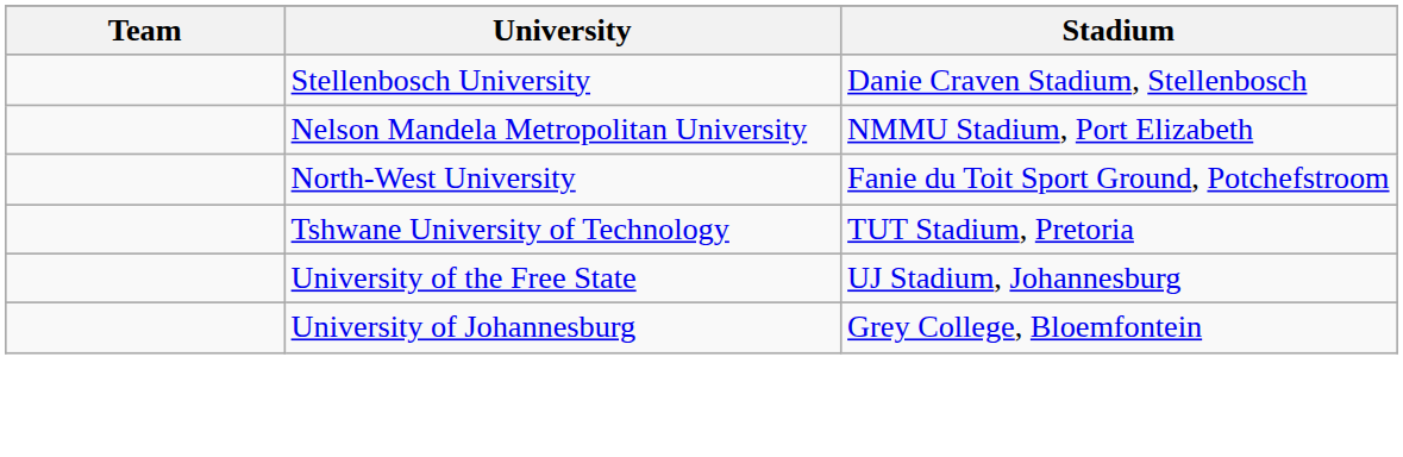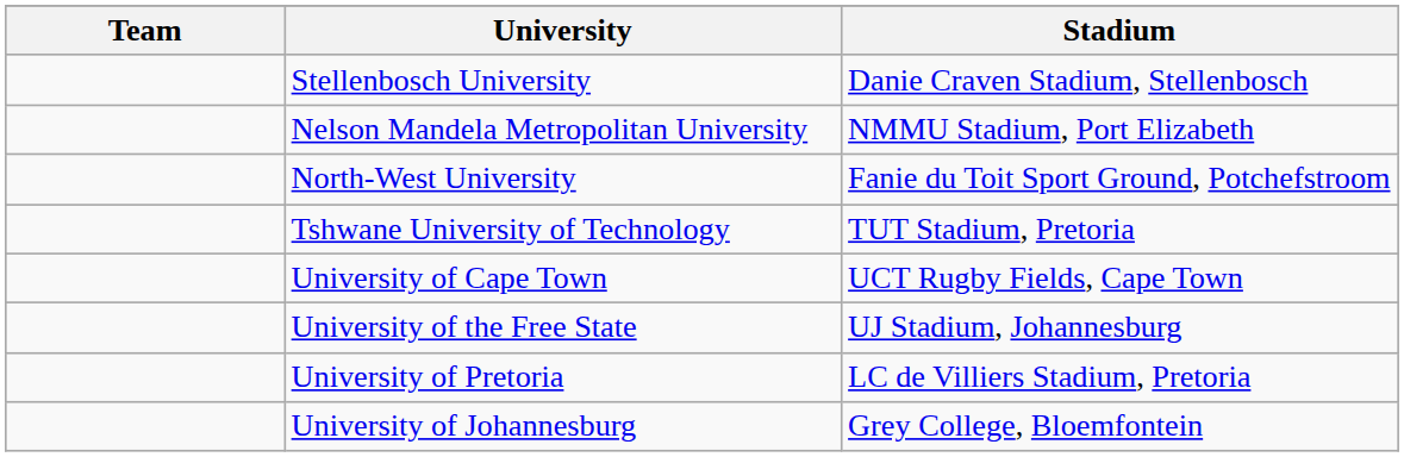+ row: University of Cape Town | UCT Rugby Fields, Cape Town
+ row: University of Pretoria | LC de Villiers Stadium, Pretoria
